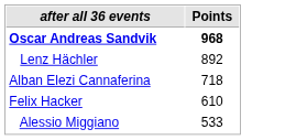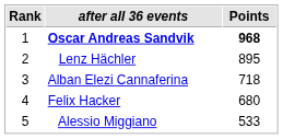+ column: Rank | 1 | 2 | 3 | 4 | 5
Lenz Hächler | Points: 892 -> 895
Felix Hacker | Points: 610 -> 680
